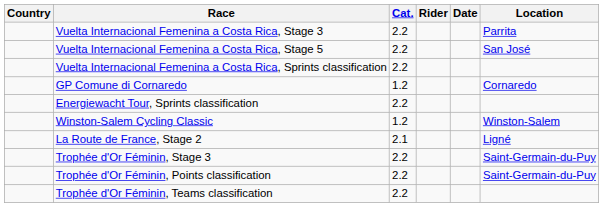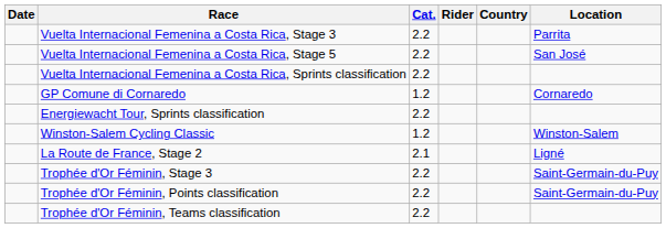columns swapped: Date <-> Country
